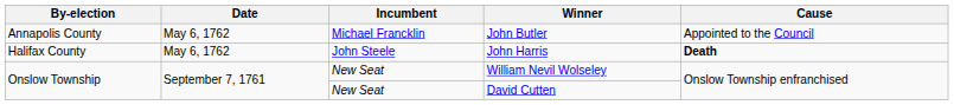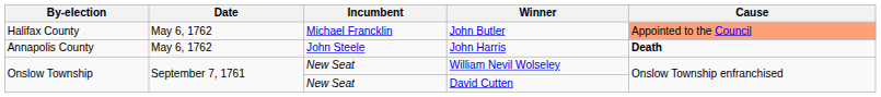John Butler | By-election: Annapolis County -> Halifax County
John Butler | Cause: no background -> lightsalmon background
John Harris | By-election: Halifax County -> Annapolis County
